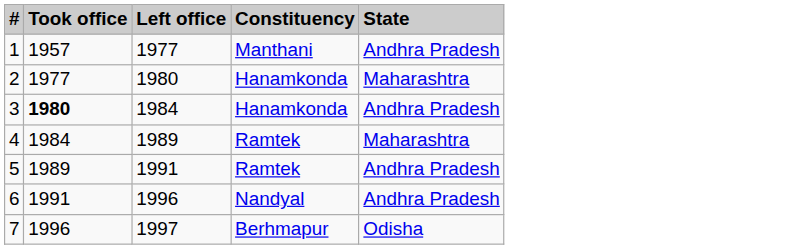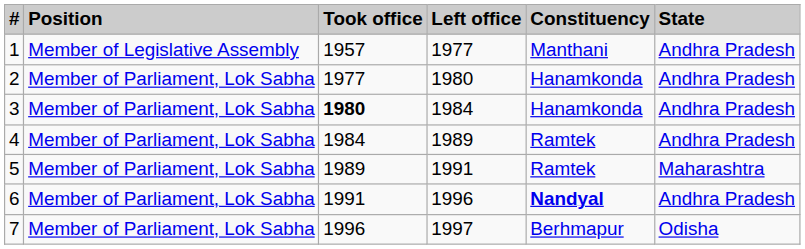+ column: Position | Member of Legislative Assembly | Member of Parliament, Lok Sabha | Member of Parliament, Lok Sabha | Member of Parliament, Lok Sabha | Member of Parliament, Lok Sabha | Member of Parliament, Lok Sabha | Member of Parliament, Lok Sabha
2 | State: Maharashtra -> Andhra Pradesh
4 | State: Maharashtra -> Andhra Pradesh
5 | State: Andhra Pradesh -> Maharashtra
6 | Constituency: normal -> bold
